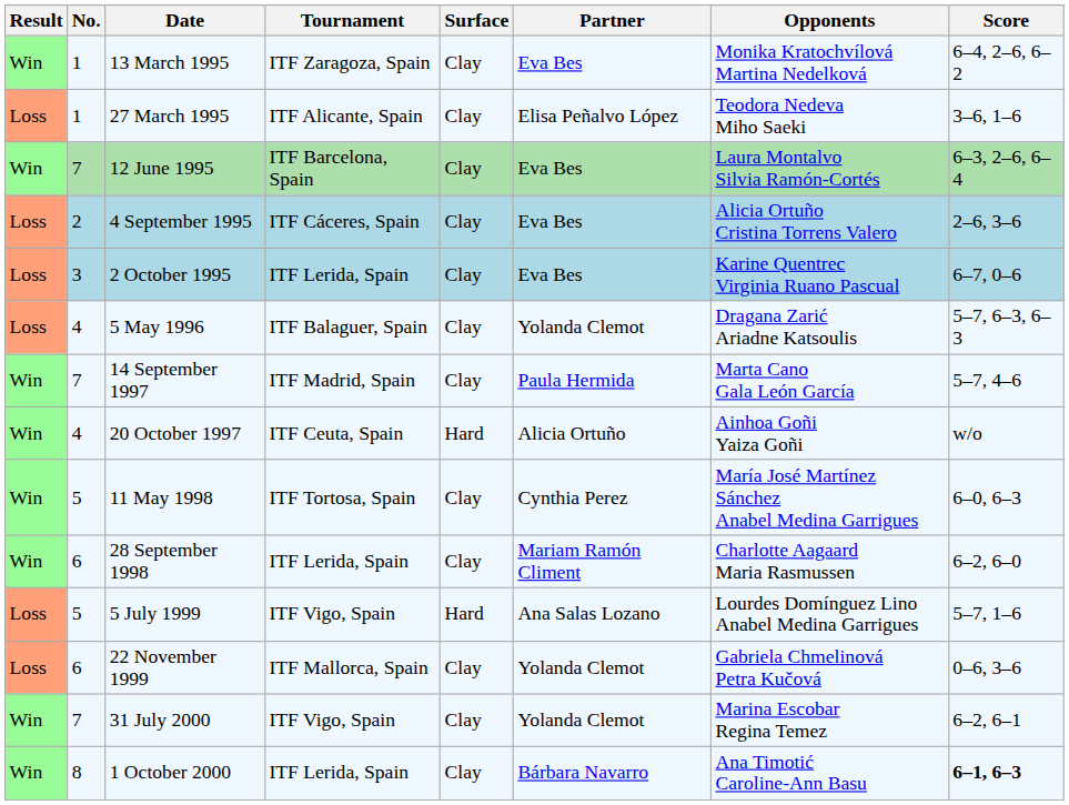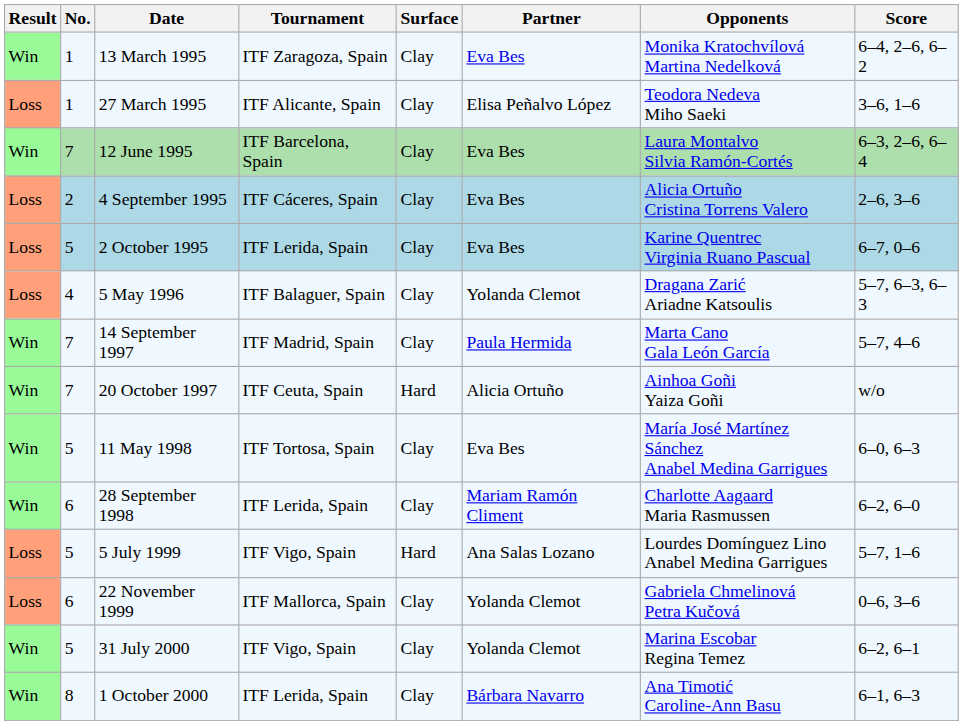2 October 1995 | No.: 3 -> 5
20 October 1997 | No.: 4 -> 7
11 May 1998 | Partner: Cynthia Perez -> Eva Bes
31 July 2000 | No.: 7 -> 5
1 October 2000 | Score: bold -> normal
